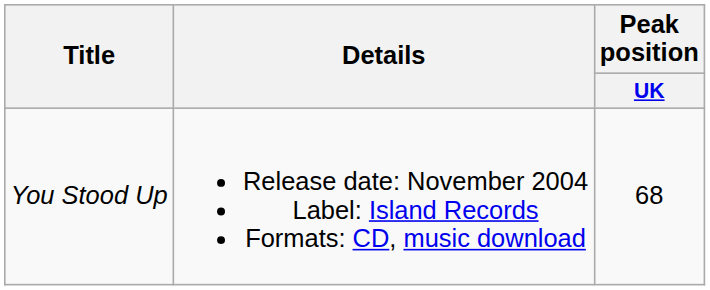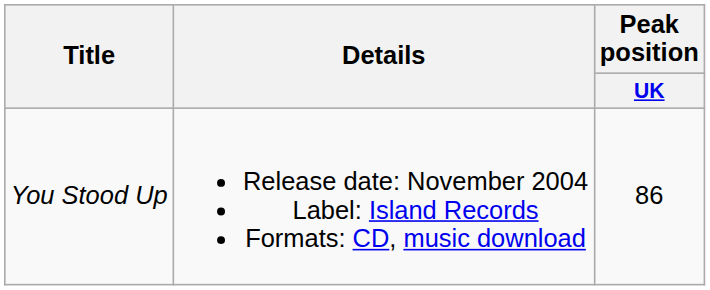You Stood Up | Peak position / UK: 68 -> 86
